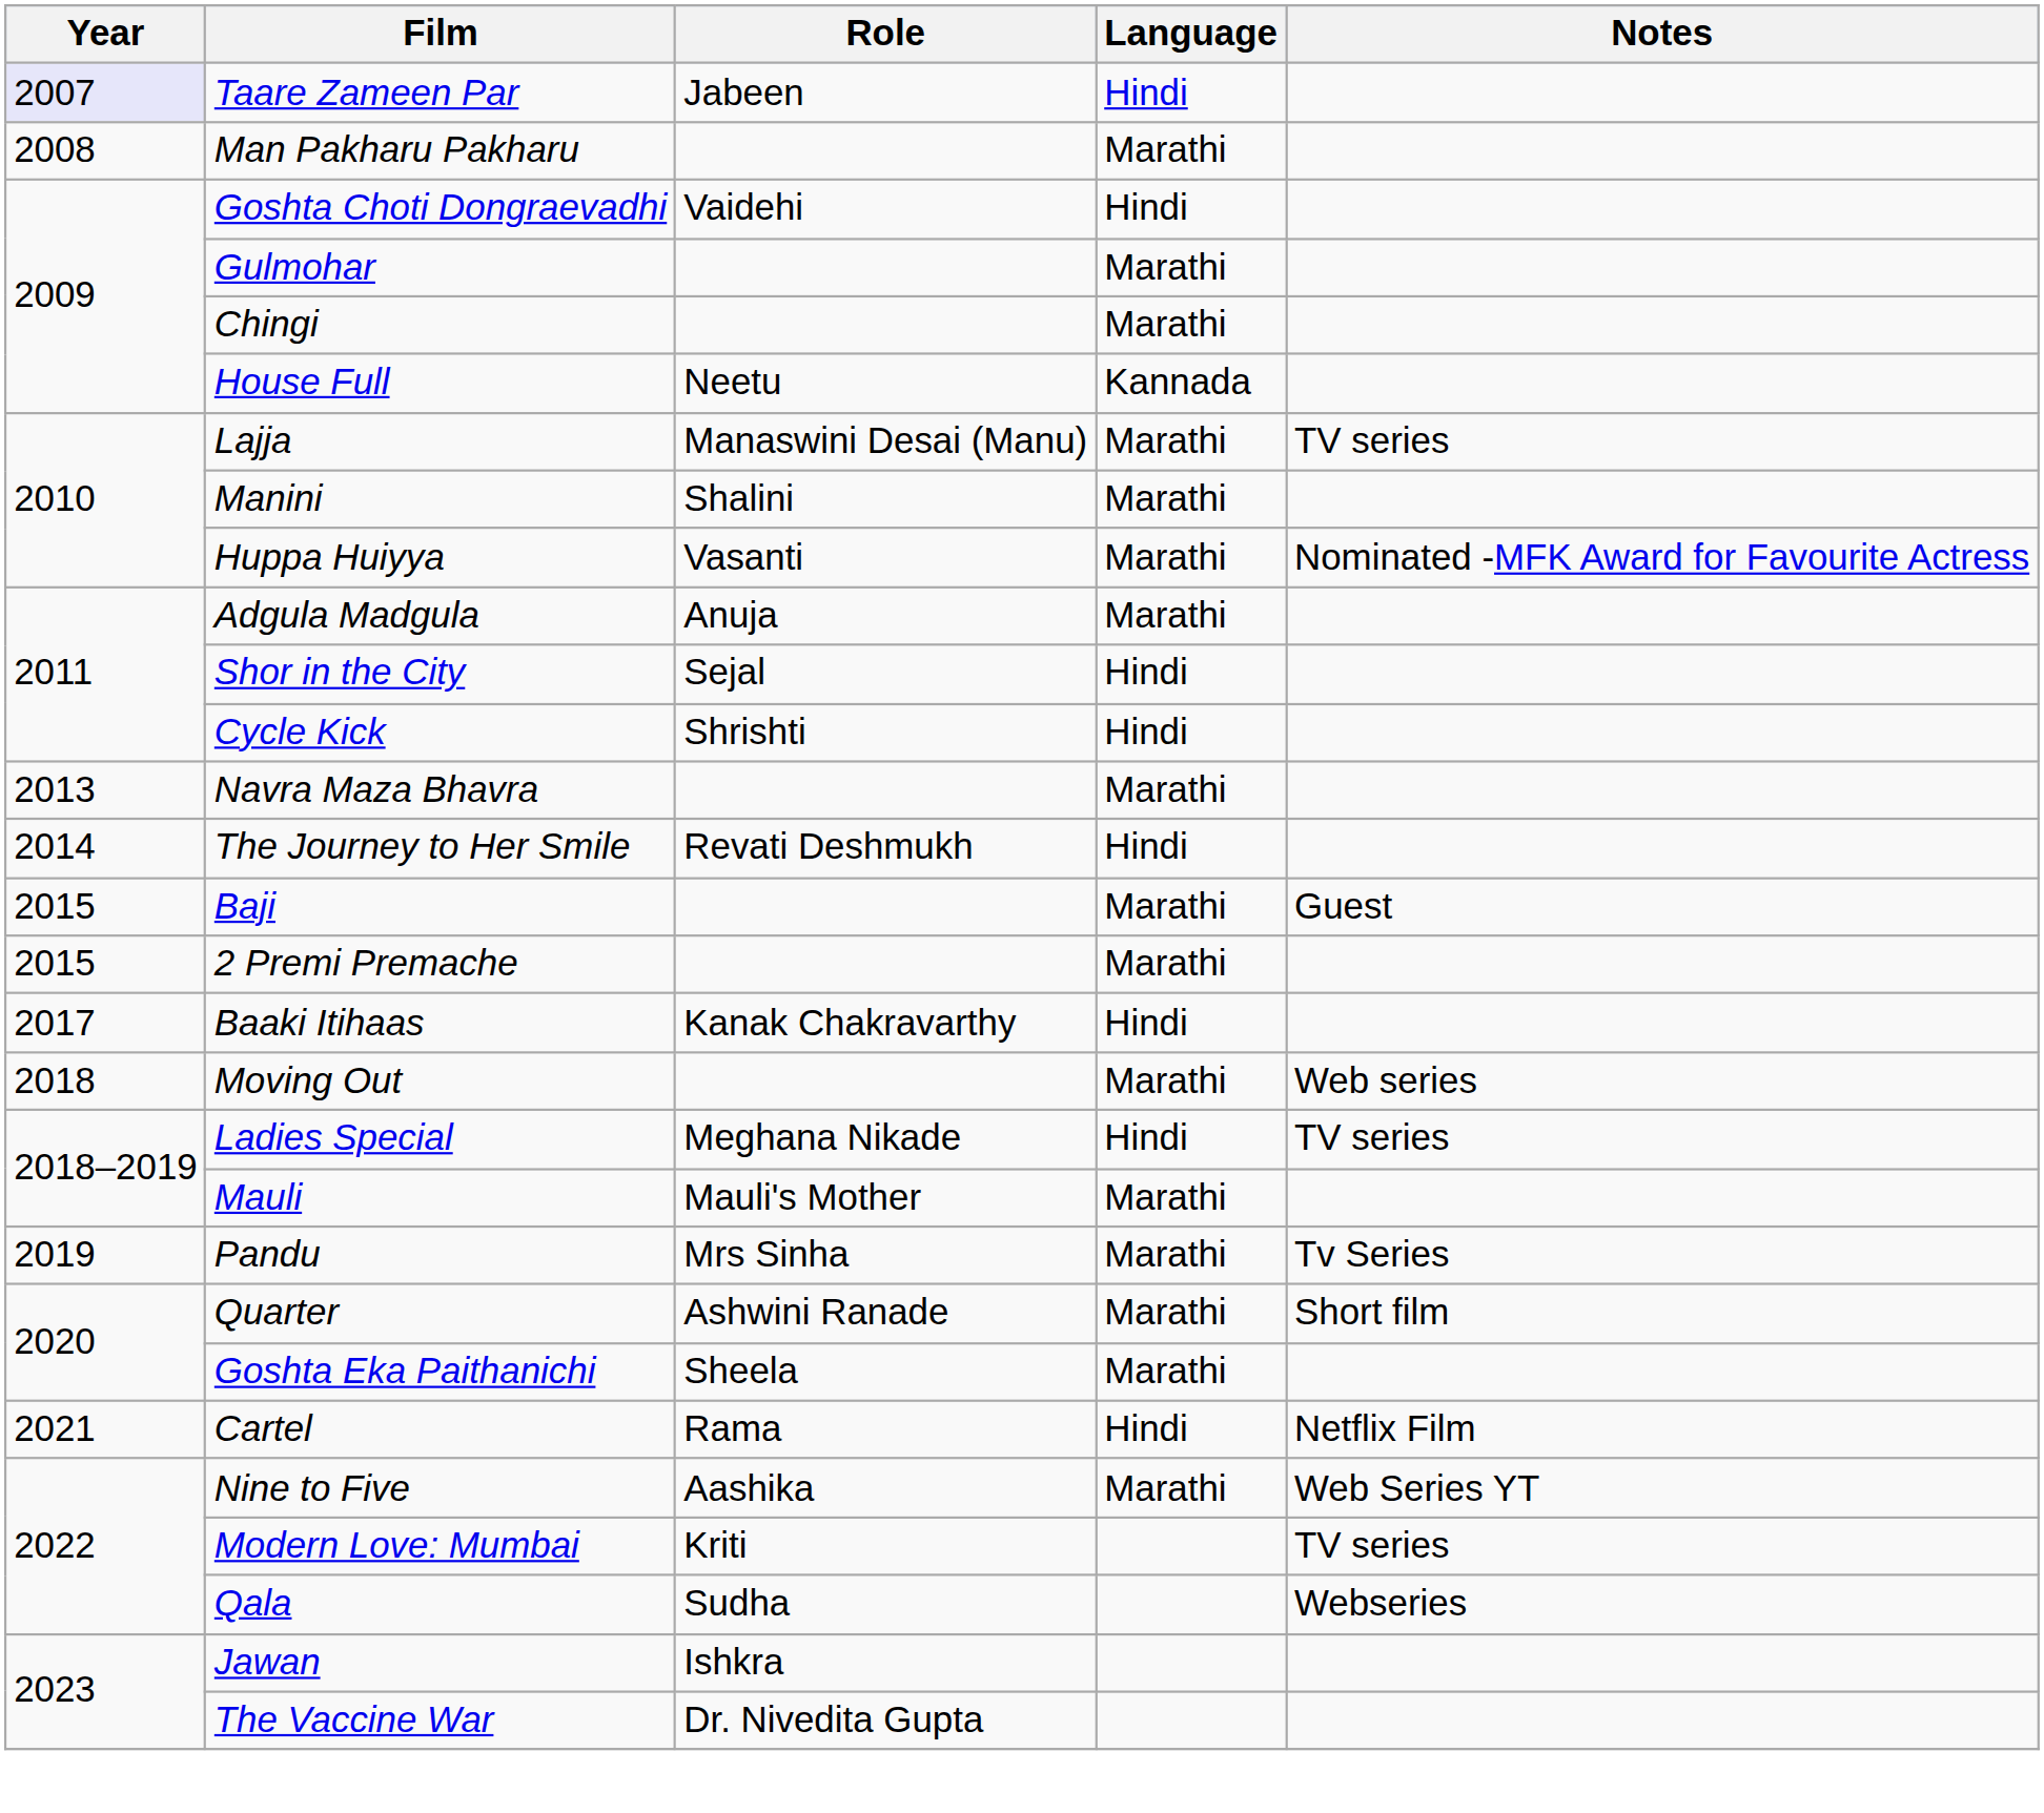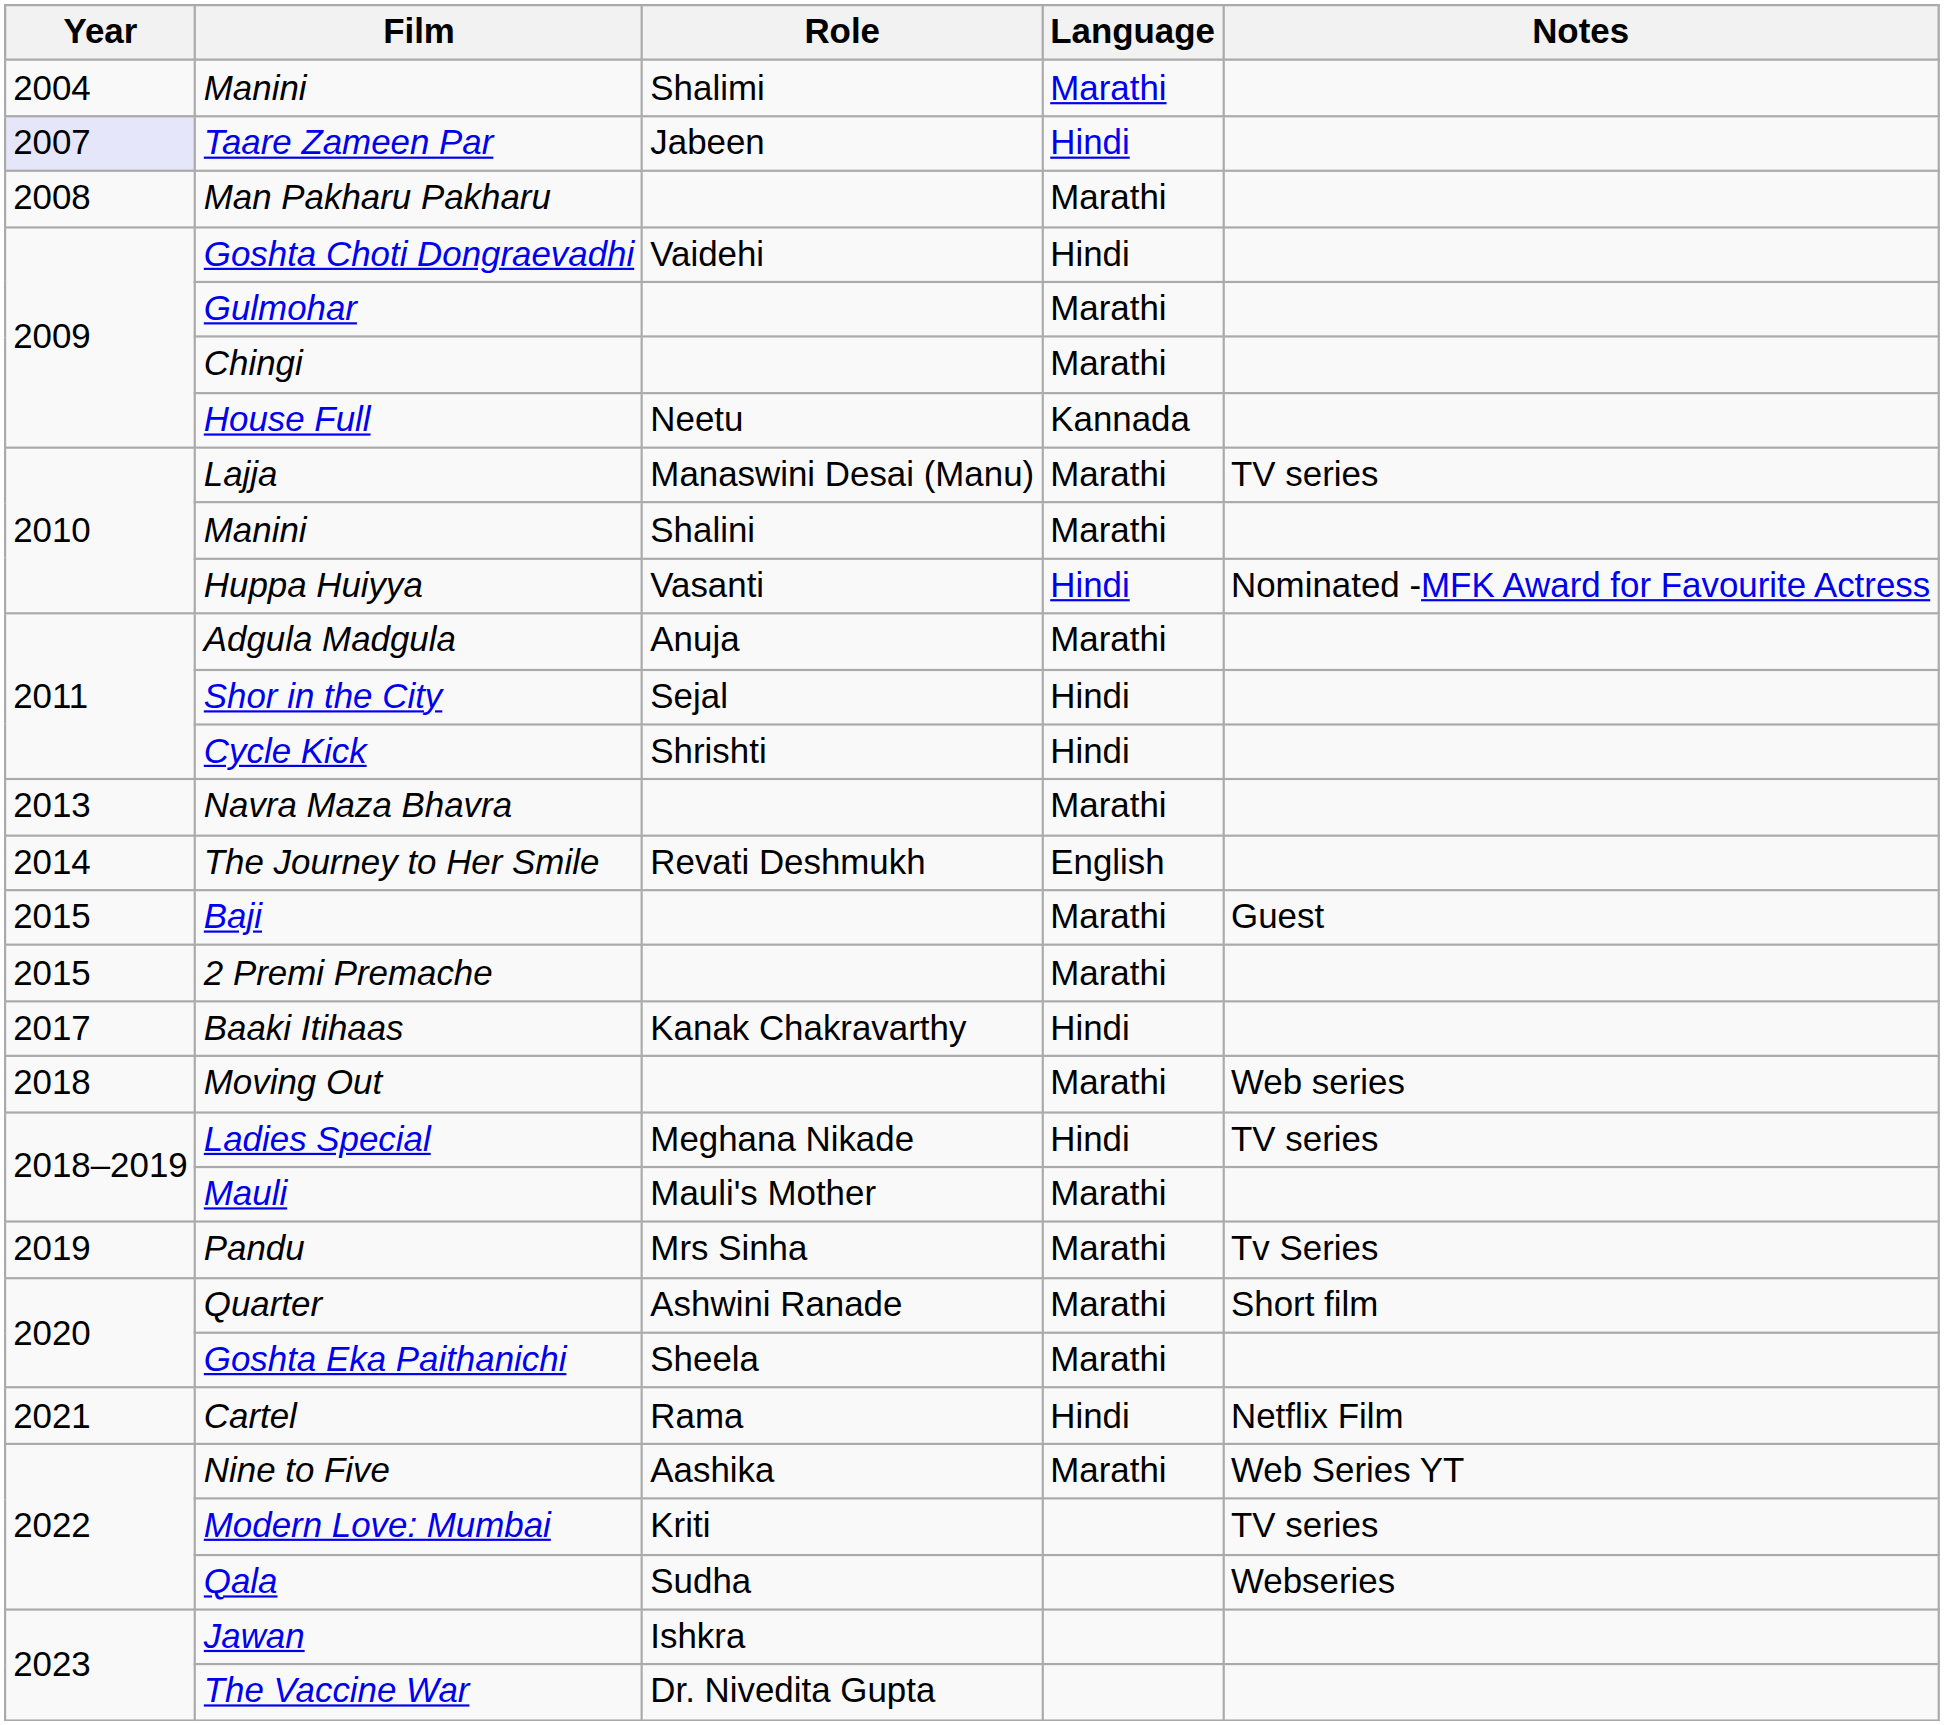+ row: 2004 | Manini | Shalimi | Marathi
Huppa Huiyya | Language: Marathi -> Hindi
The Journey to Her Smile | Language: Hindi -> English
